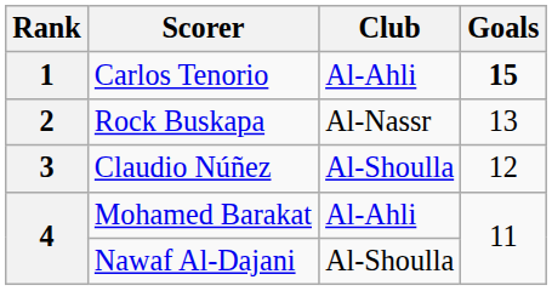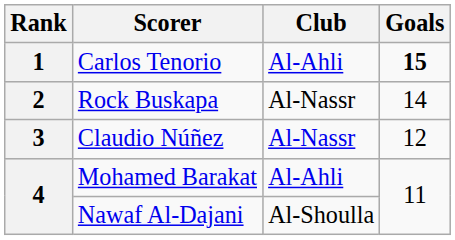Rock Buskapa | Goals: 13 -> 14
Claudio Núñez | Club: Al-Shoulla -> Al-Nassr
